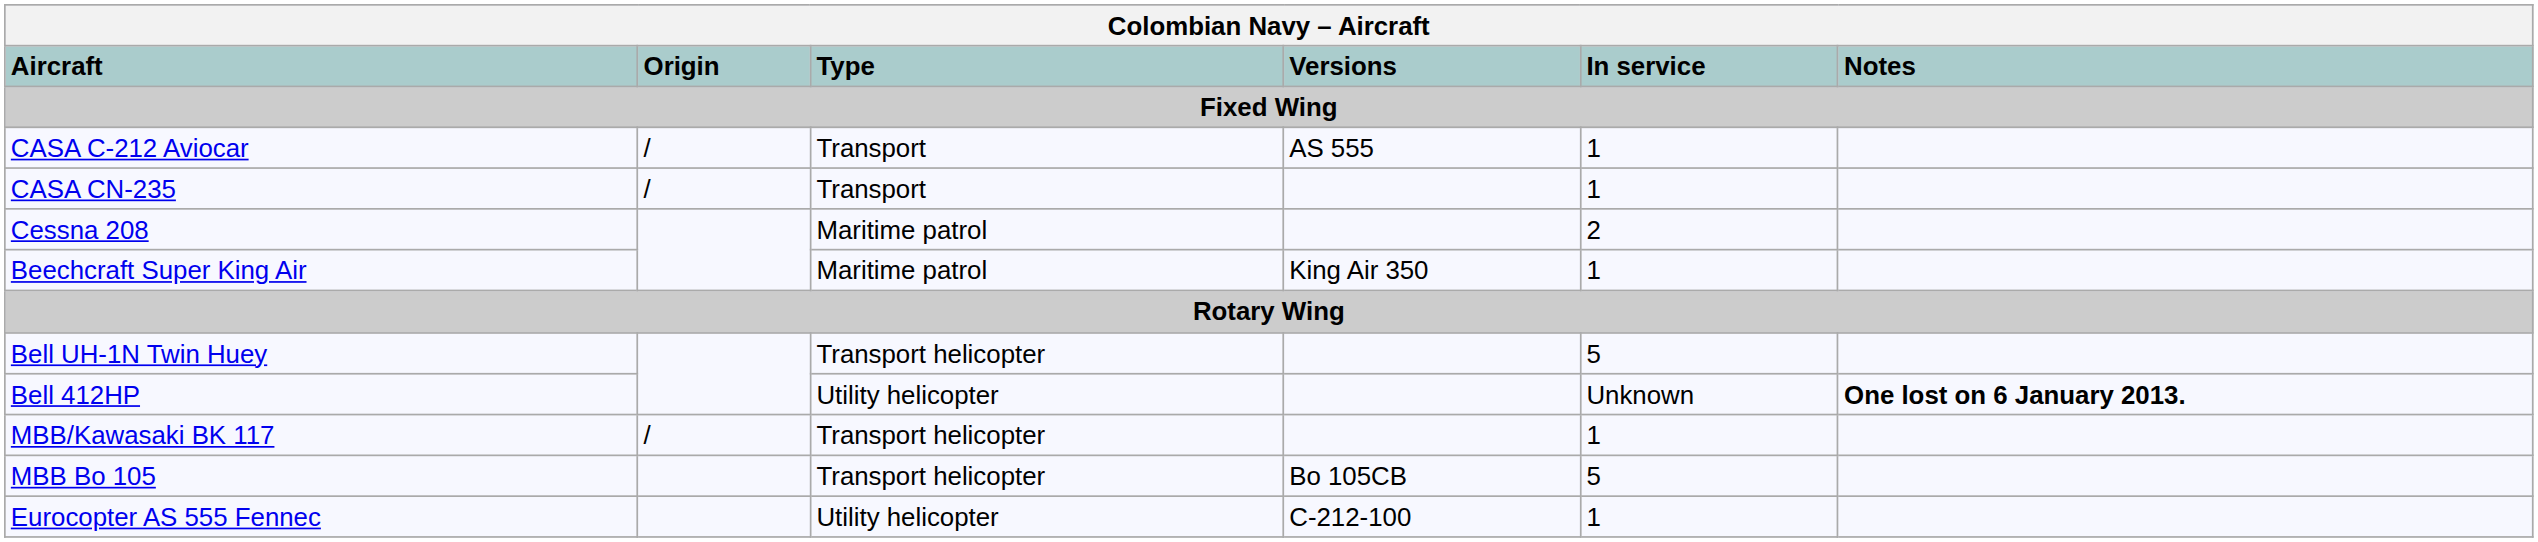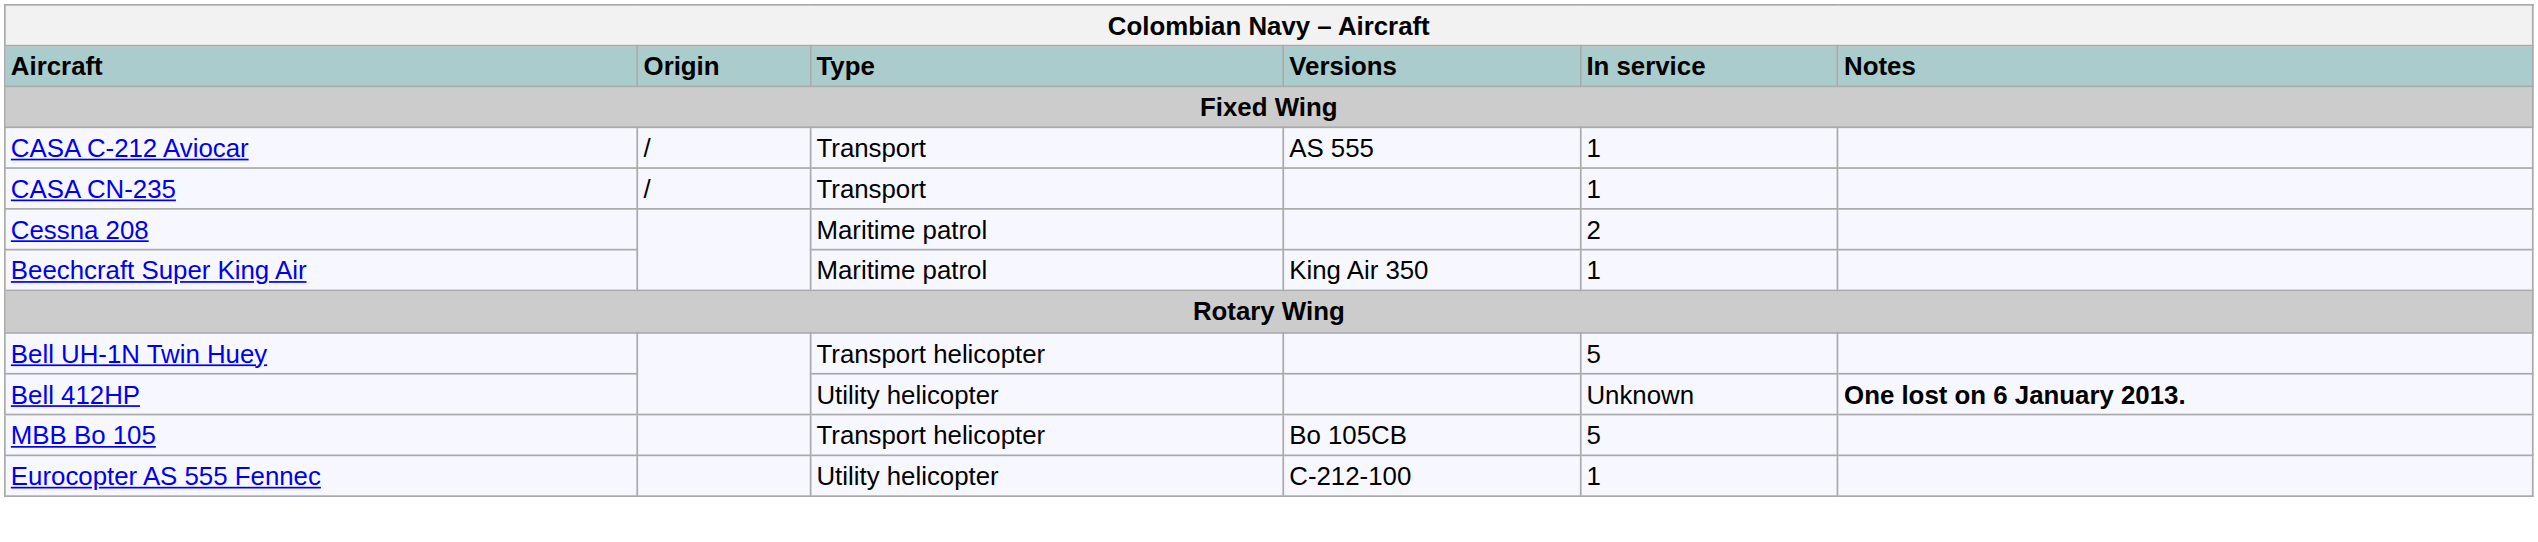- row: MBB/Kawasaki BK 117 | / | Transport helicopter | 1
